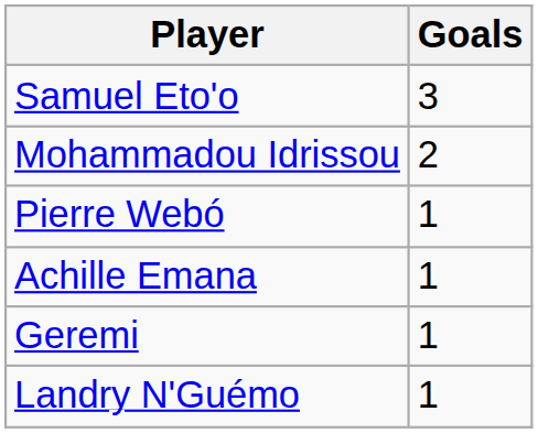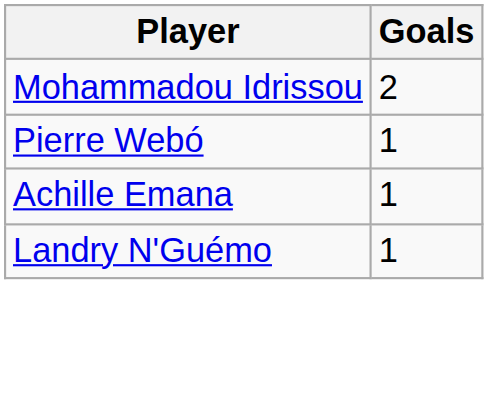- row: Samuel Eto'o | 3
- row: Geremi | 1
